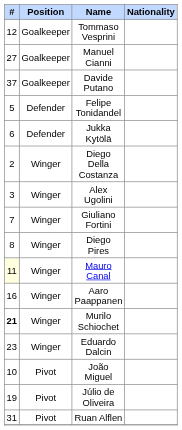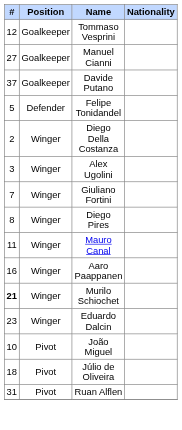- row: 6 | Defender | Jukka Kytölä
Mauro Canal | #: lightyellow background -> no background
Júlio de Oliveira | #: 19 -> 18
